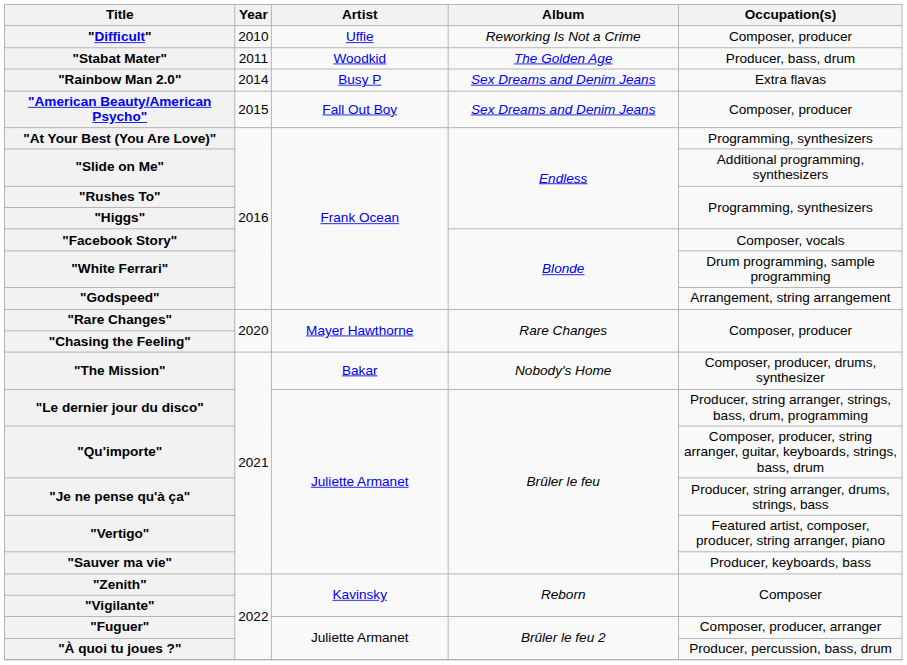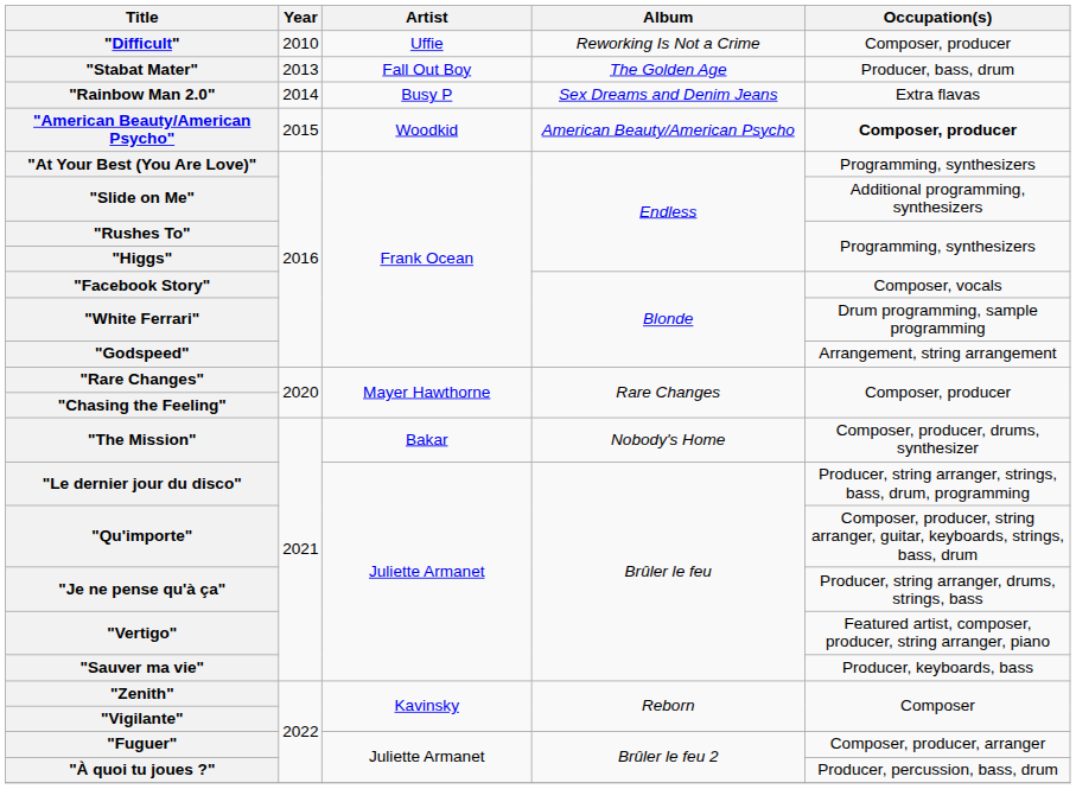"Stabat Mater" | Year: 2011 -> 2013
"Stabat Mater" | Artist: Woodkid -> Fall Out Boy
"American Beauty/American Psycho" | Artist: Fall Out Boy -> Woodkid
"American Beauty/American Psycho" | Album: Sex Dreams and Denim Jeans -> American Beauty/American Psycho
"American Beauty/American Psycho" | Occupation(s): normal -> bold
